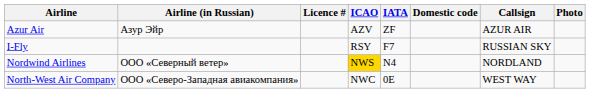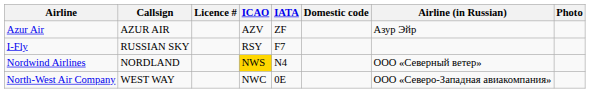columns swapped: Airline (in Russian) <-> Callsign
